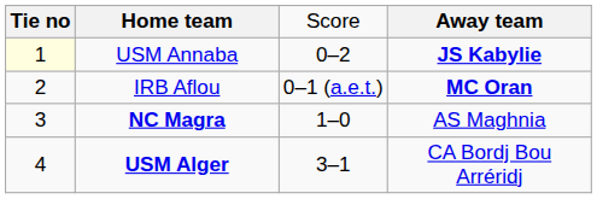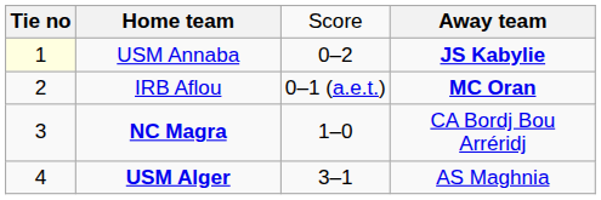NC Magra | column 4: AS Maghnia -> CA Bordj Bou Arréridj
USM Alger | column 4: CA Bordj Bou Arréridj -> AS Maghnia
